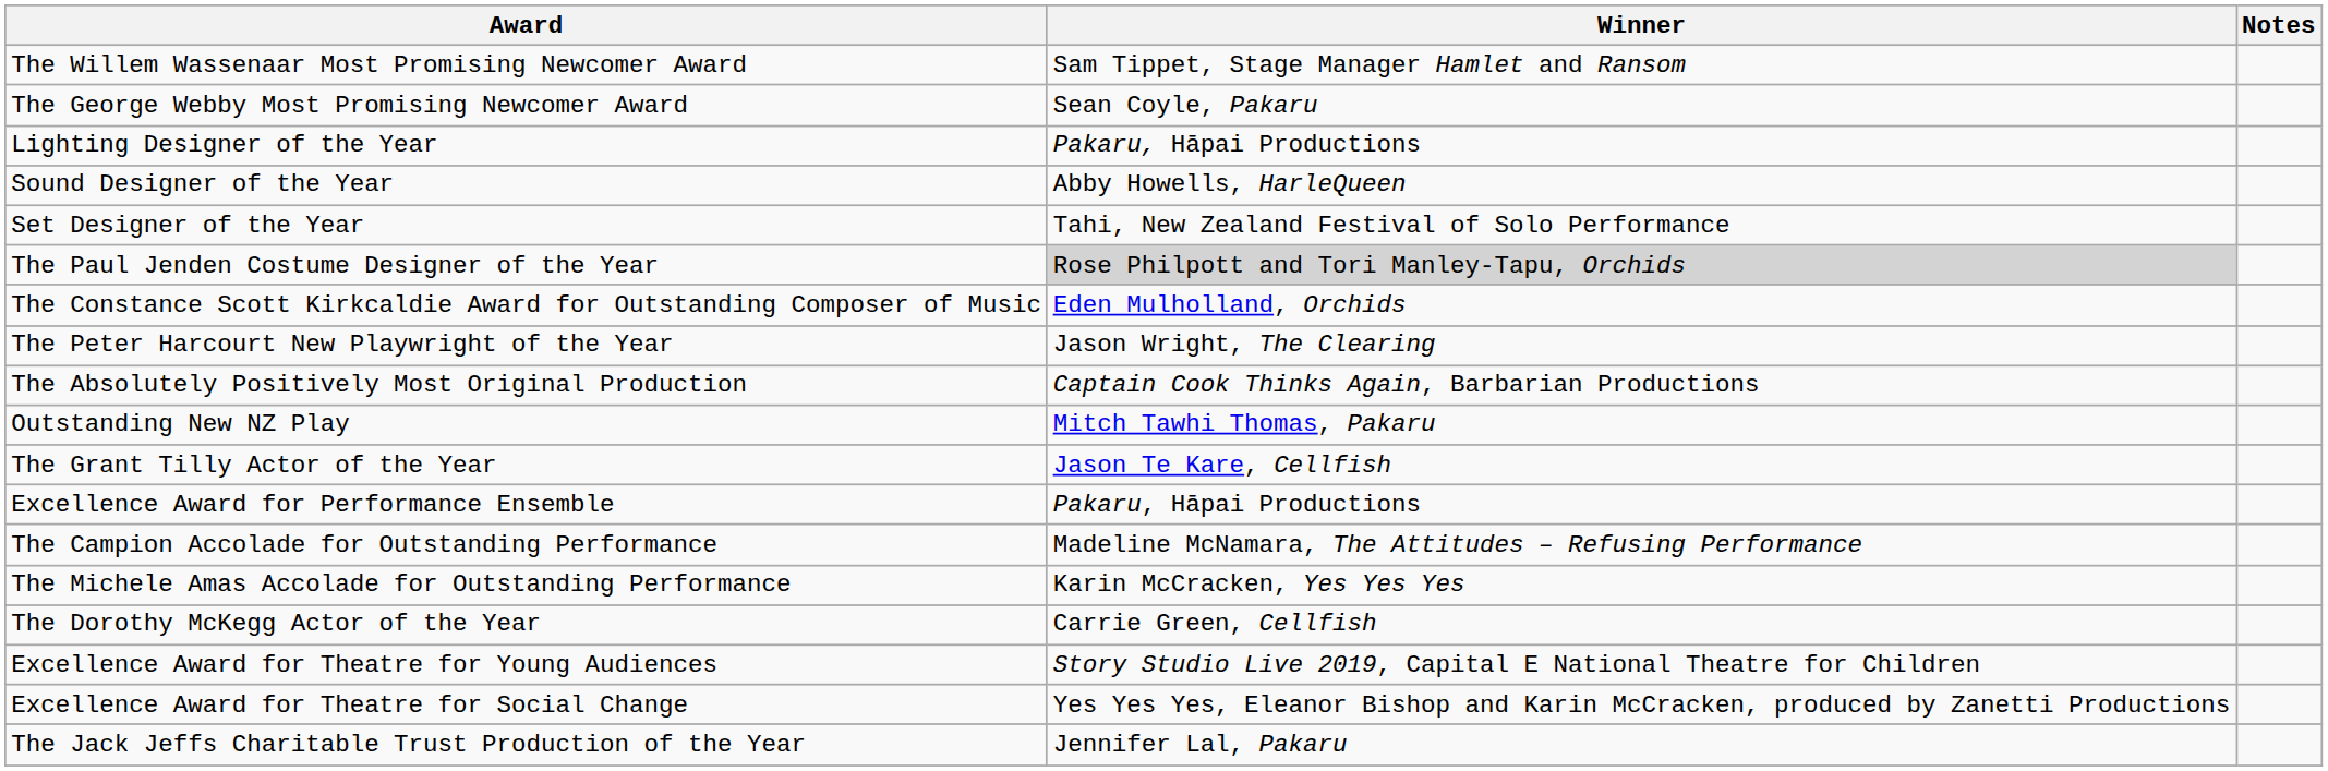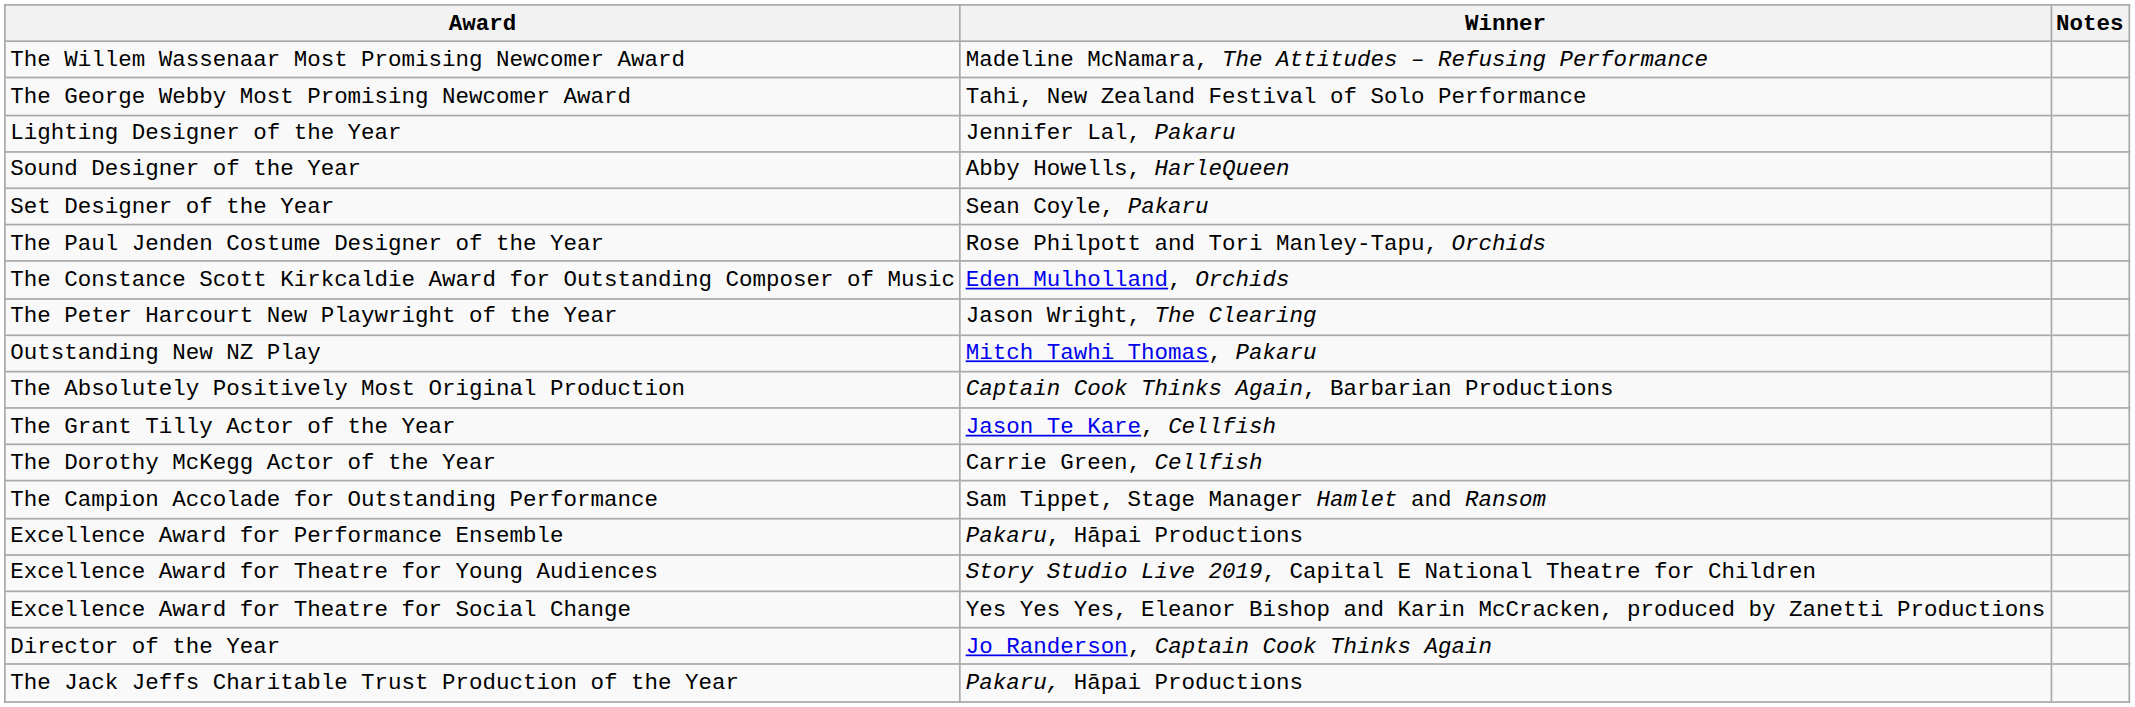The Willem Wassenaar Most Promising Newcomer Award | Winner: Sam Tippet, Stage Manager Hamlet and Ransom -> Madeline McNamara, The Attitudes – Refusing Performance
The George Webby Most Promising Newcomer Award | Winner: Sean Coyle, Pakaru -> Tahi, New Zealand Festival of Solo Performance
Lighting Designer of the Year | Winner: Pakaru, Hāpai Productions -> Jennifer Lal, Pakaru
Set Designer of the Year | Winner: Tahi, New Zealand Festival of Solo Performance -> Sean Coyle, Pakaru
The Paul Jenden Costume Designer of the Year | Winner: lightgrey background -> no background
rows swapped: Outstanding New NZ Play <-> The Absolutely Positively Most Original Production
rows swapped: The Dorothy McKegg Actor of the Year <-> Excellence Award for Performance Ensemble
The Campion Accolade for Outstanding Performance | Winner: Madeline McNamara, The Attitudes – Refusing Performance -> Sam Tippet, Stage Manager Hamlet and Ransom
- row: The Michele Amas Accolade for Outstanding Performance | Karin McCracken, Yes Yes Yes
+ row: Director of the Year | Jo Randerson, Captain Cook Thinks Again
The Jack Jeffs Charitable Trust Production of the Year | Winner: Jennifer Lal, Pakaru -> Pakaru, Hāpai Productions
